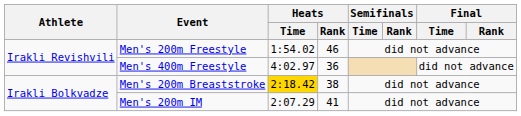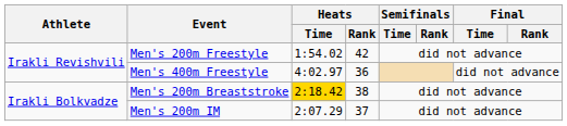Men's 200m Freestyle | Heats / Rank: 46 -> 42
Men's 200m IM | Heats / Rank: 41 -> 37
